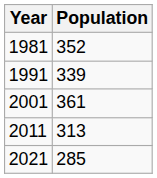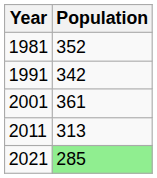1991 | Population: 339 -> 342
2021 | Population: no background -> lightgreen background
